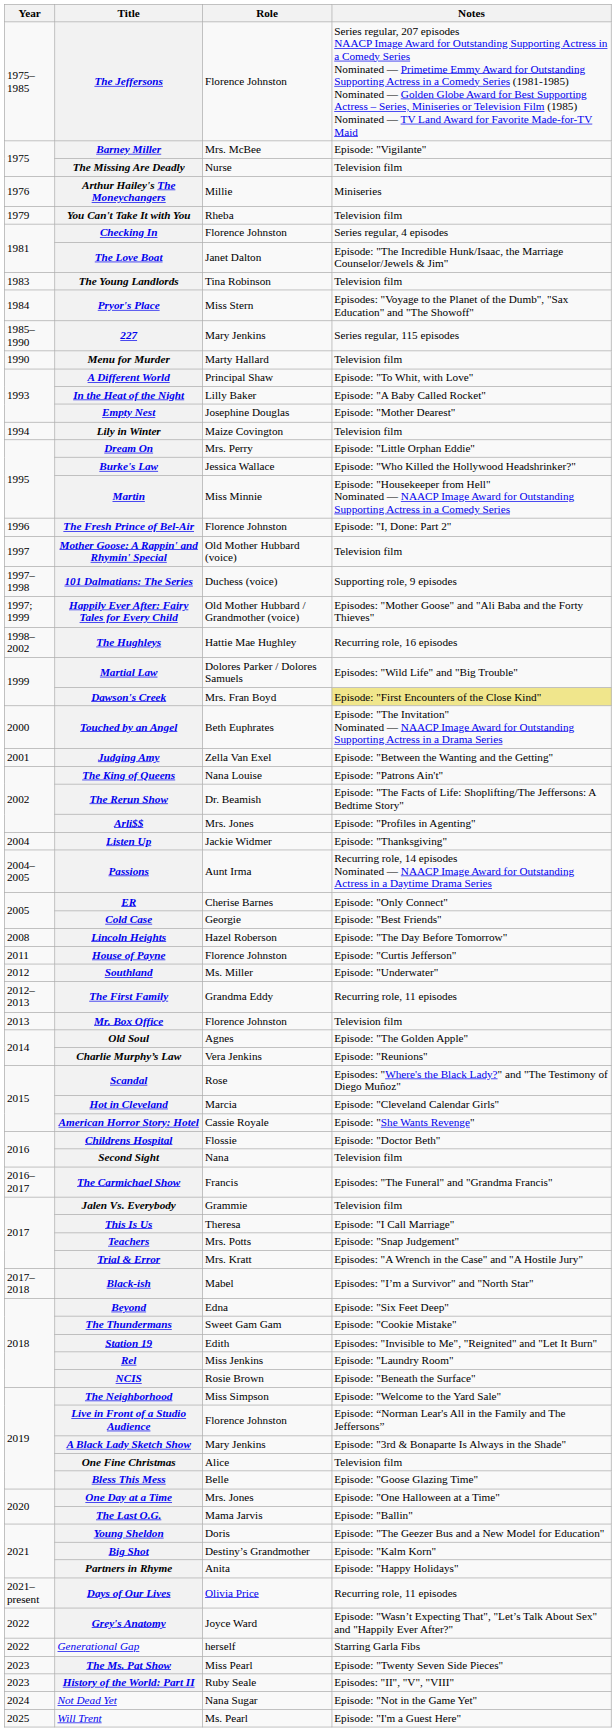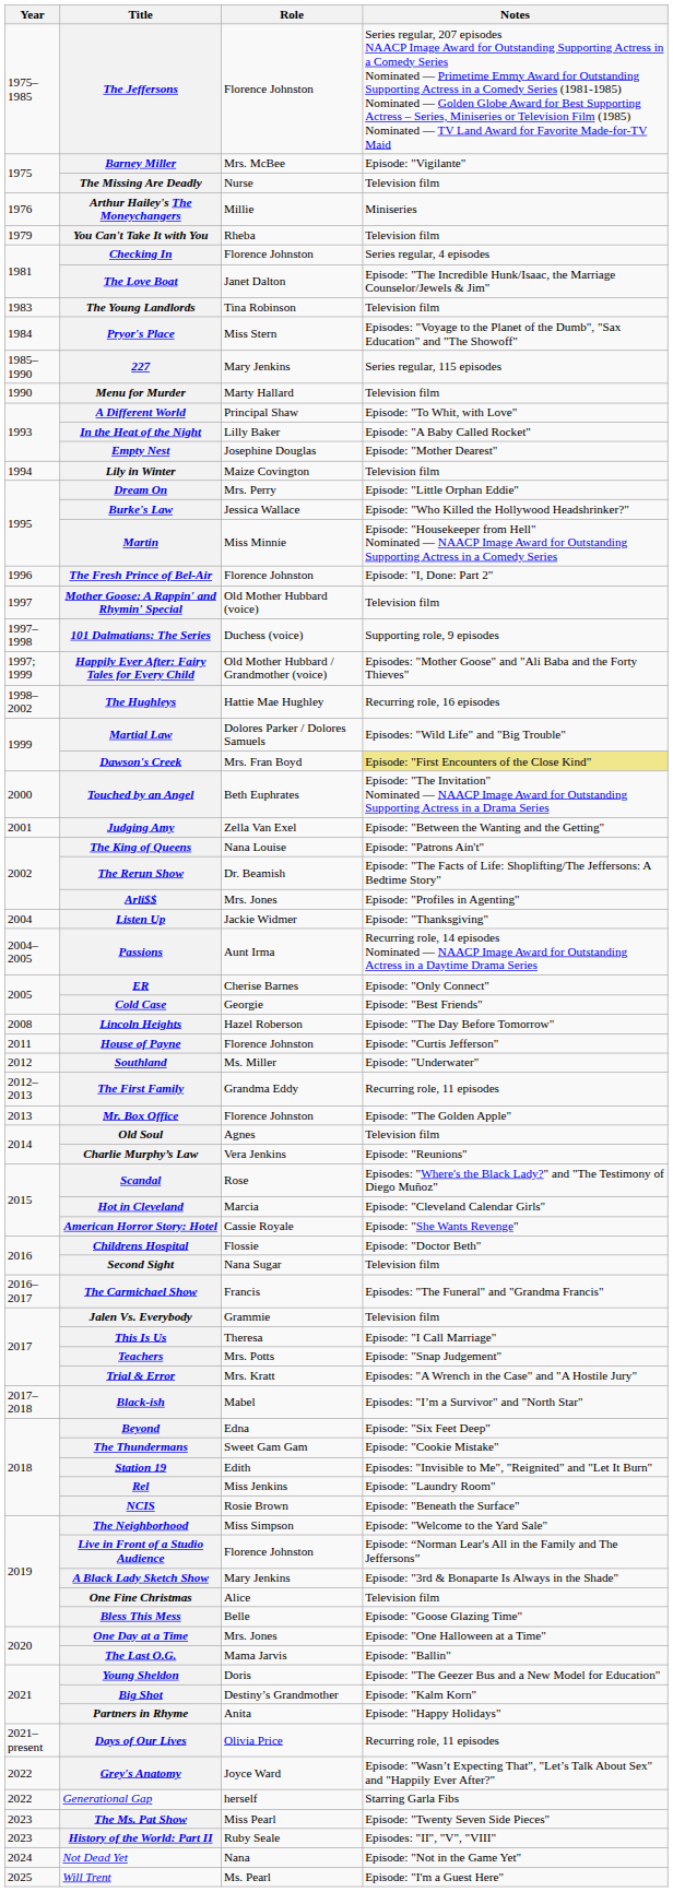Mr. Box Office | Notes: Television film -> Episode: "The Golden Apple"
Old Soul | Notes: Episode: "The Golden Apple" -> Television film
Second Sight | Role: Nana -> Nana Sugar
Not Dead Yet | Role: Nana Sugar -> Nana
